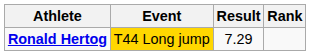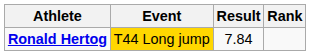Ronald Hertog | Result: 7.29 -> 7.84
